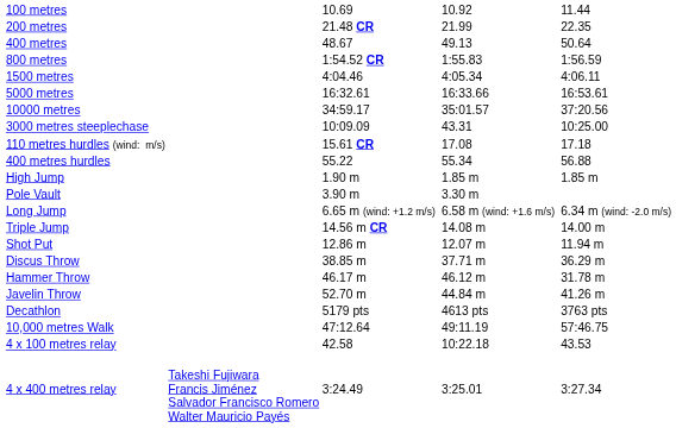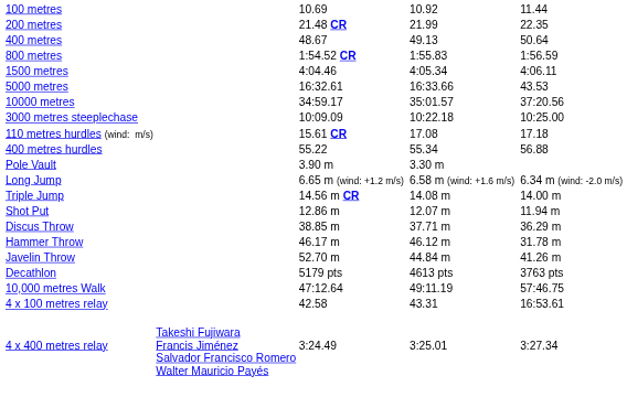5000 metres | column 7: 16:53.61 -> 43.53
3000 metres steeplechase | column 5: 43.31 -> 10:22.18
- row: High Jump | 1.90 m | 1.85 m | 1.85 m
4 x 100 metres relay | column 5: 10:22.18 -> 43.31
4 x 100 metres relay | column 7: 43.53 -> 16:53.61
